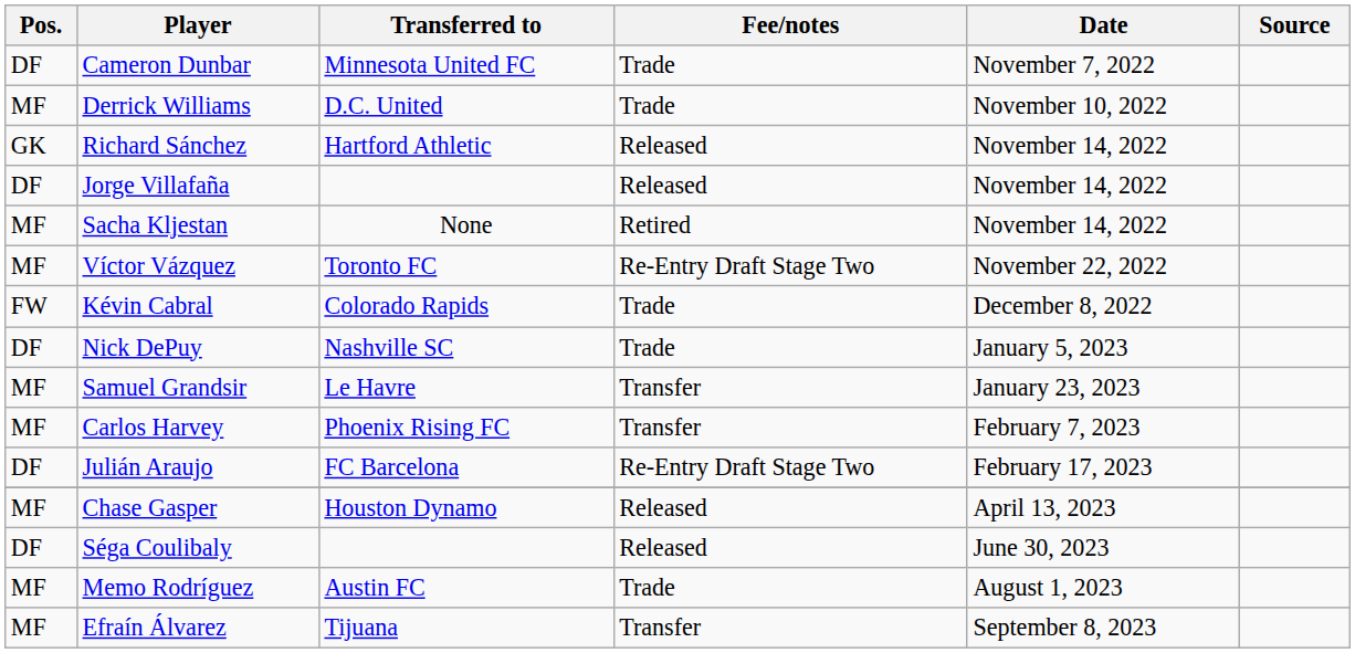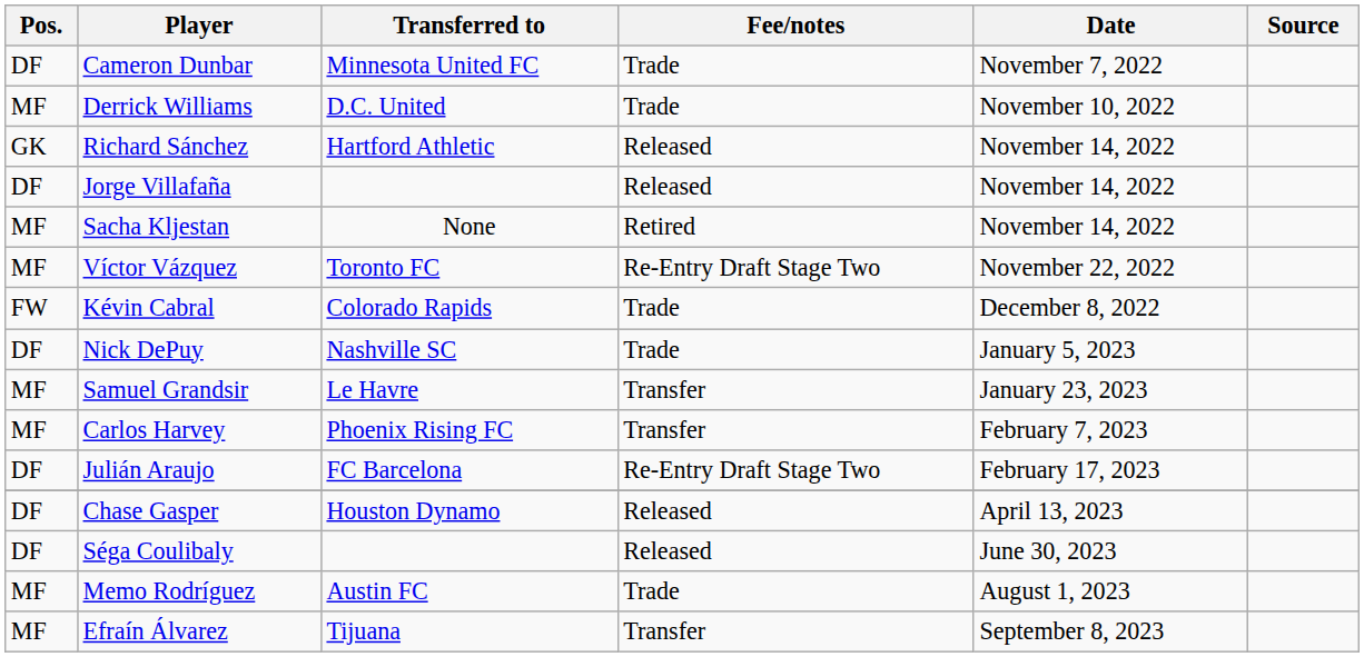Chase Gasper | Pos.: MF -> DF
